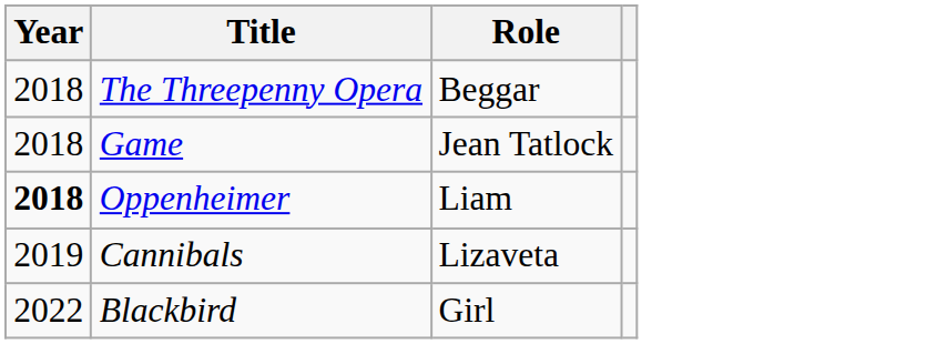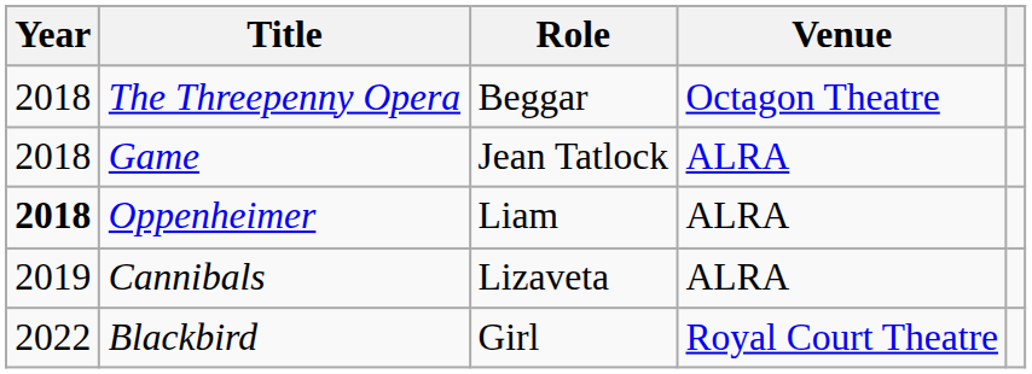+ column: Venue | Octagon Theatre | ALRA | ALRA | ALRA | Royal Court Theatre
